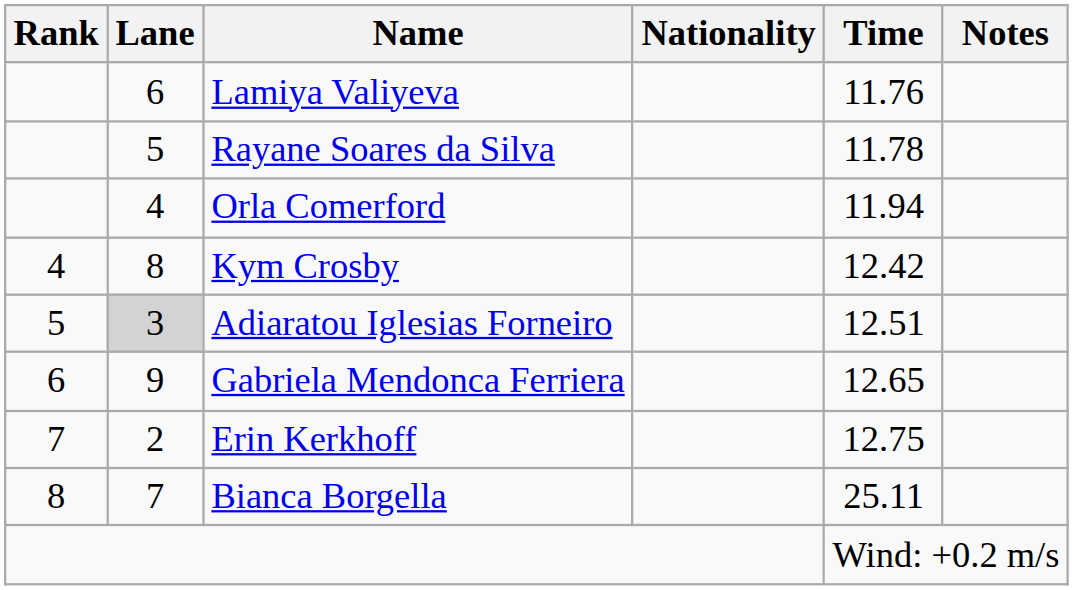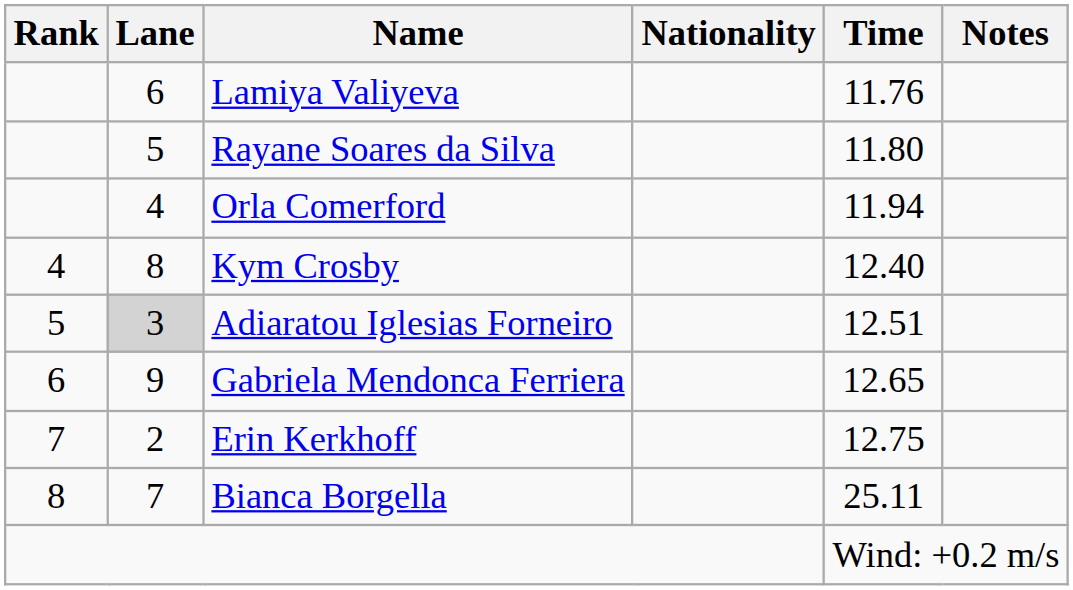Rayane Soares da Silva | Time: 11.78 -> 11.80
Kym Crosby | Time: 12.42 -> 12.40
